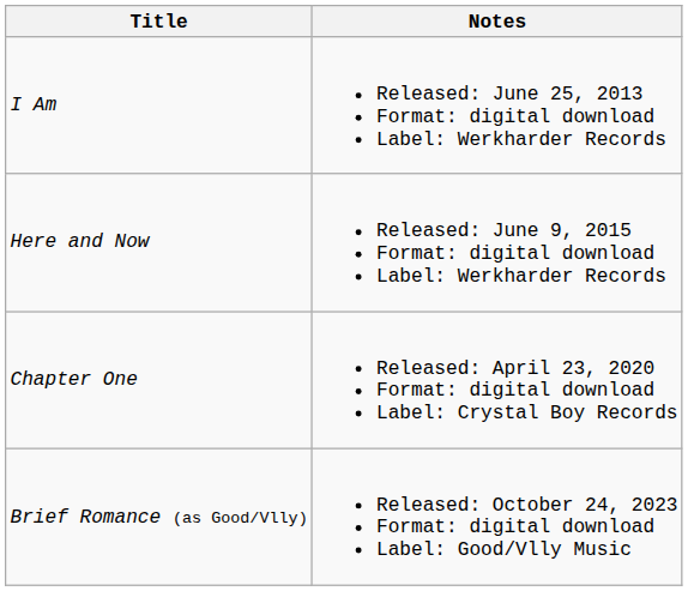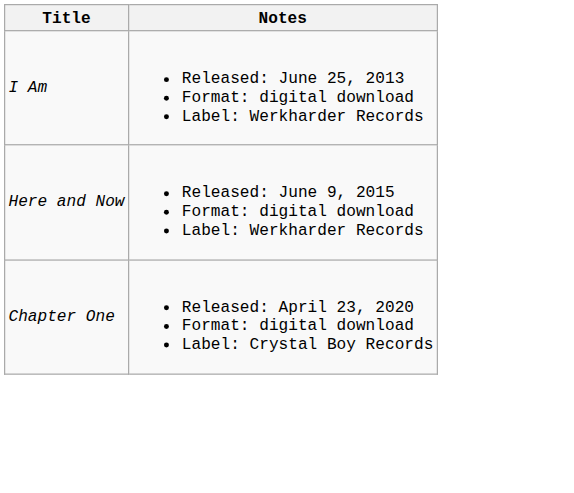- row: Brief Romance (as Good/Vlly) | Released: October 24, 2023 Format: digital download Label: Good/Vlly Music
